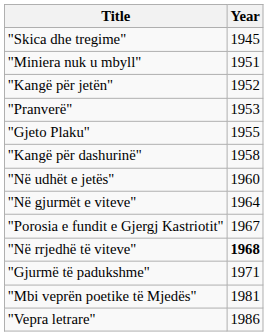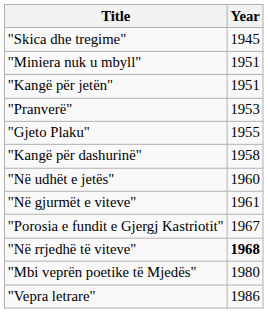"Kangë për jetën" | Year: 1952 -> 1951
"Në gjurmët e viteve" | Year: 1964 -> 1961
- row: "Gjurmë të padukshme" | 1971
"Mbi veprën poetike të Mjedës" | Year: 1981 -> 1980
